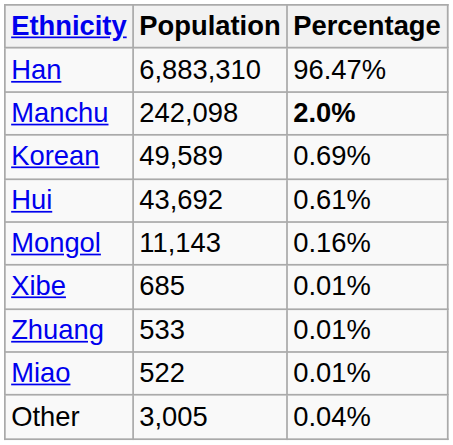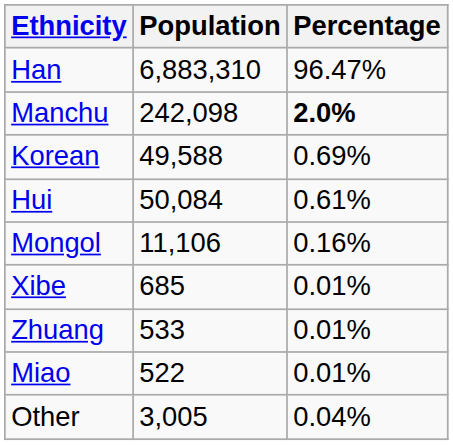Korean | Population: 49,589 -> 49,588
Hui | Population: 43,692 -> 50,084
Mongol | Population: 11,143 -> 11,106
